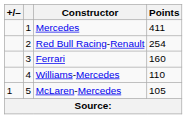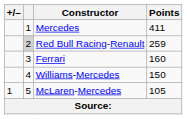Red Bull Racing-Renault | column 2: no background -> lightgrey background
Red Bull Racing-Renault | Points: 254 -> 259
Williams-Mercedes | Points: 110 -> 150
